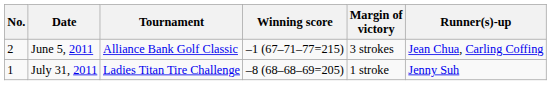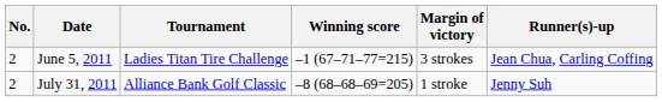June 5, 2011 | Tournament: Alliance Bank Golf Classic -> Ladies Titan Tire Challenge
July 31, 2011 | No.: 1 -> 2
July 31, 2011 | Tournament: Ladies Titan Tire Challenge -> Alliance Bank Golf Classic
